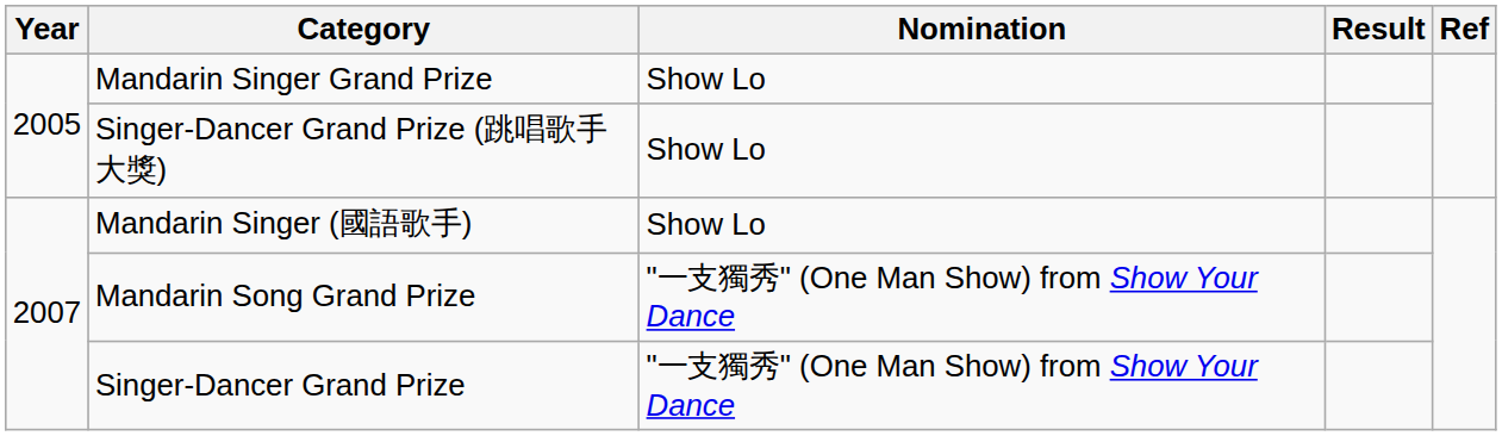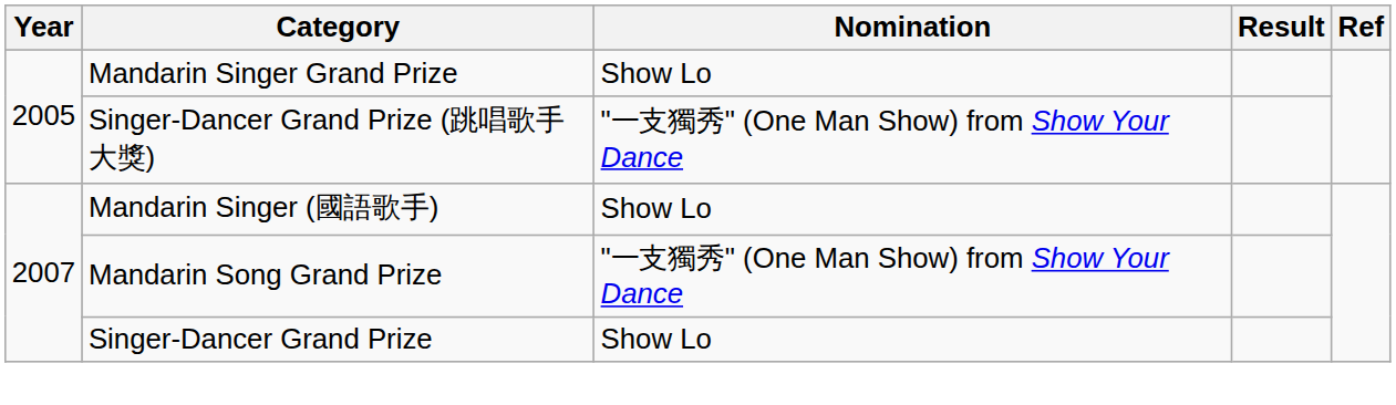Singer-Dancer Grand Prize (跳唱歌手大獎) | Nomination: Show Lo -> "一支獨秀" (One Man Show) from Show Your Dance
Singer-Dancer Grand Prize | Nomination: "一支獨秀" (One Man Show) from Show Your Dance -> Show Lo
